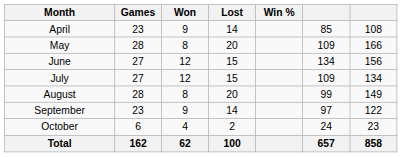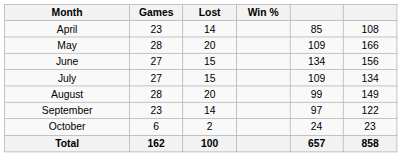- column: Won | 9 | 8 | 12 | 12 | 8 | 9 | 4 | 62
